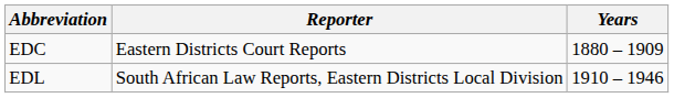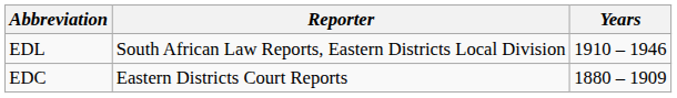rows swapped: EDC <-> EDL
